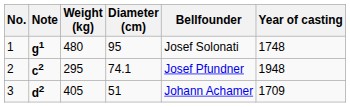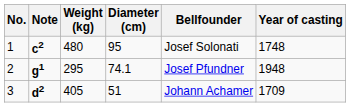1 | Note: g1 -> c2
2 | Note: c2 -> g1
